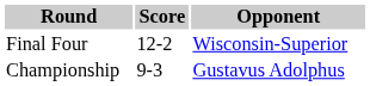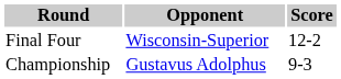columns swapped: Opponent <-> Score
